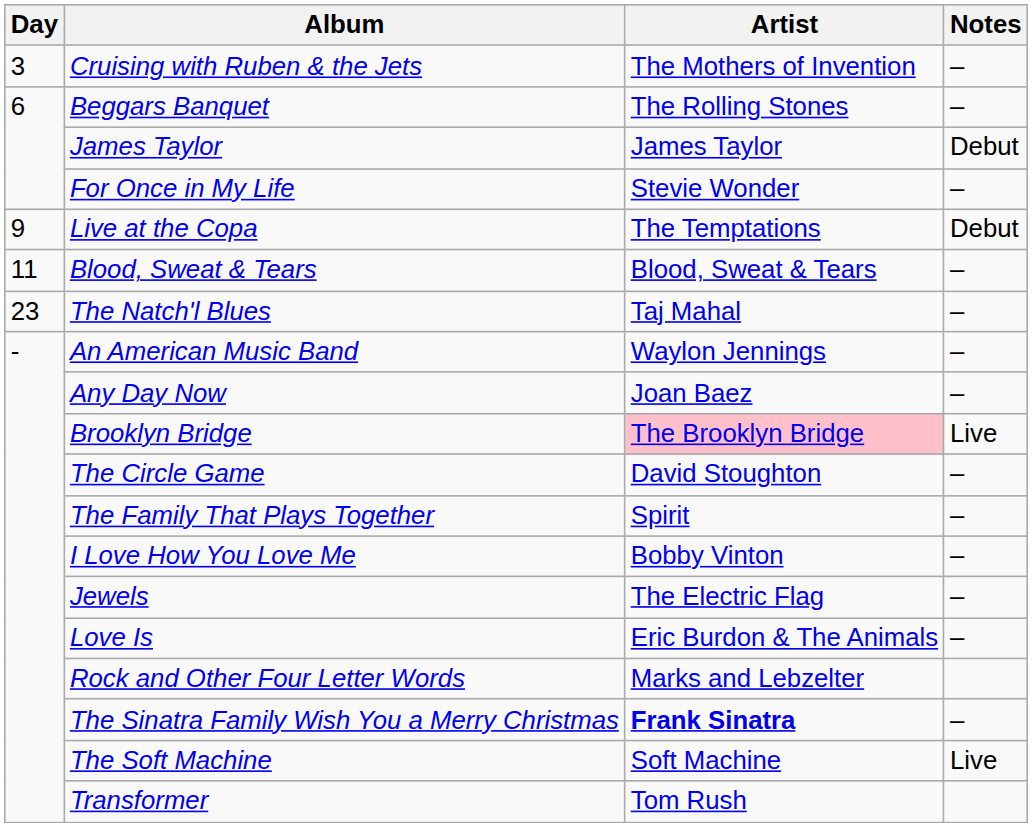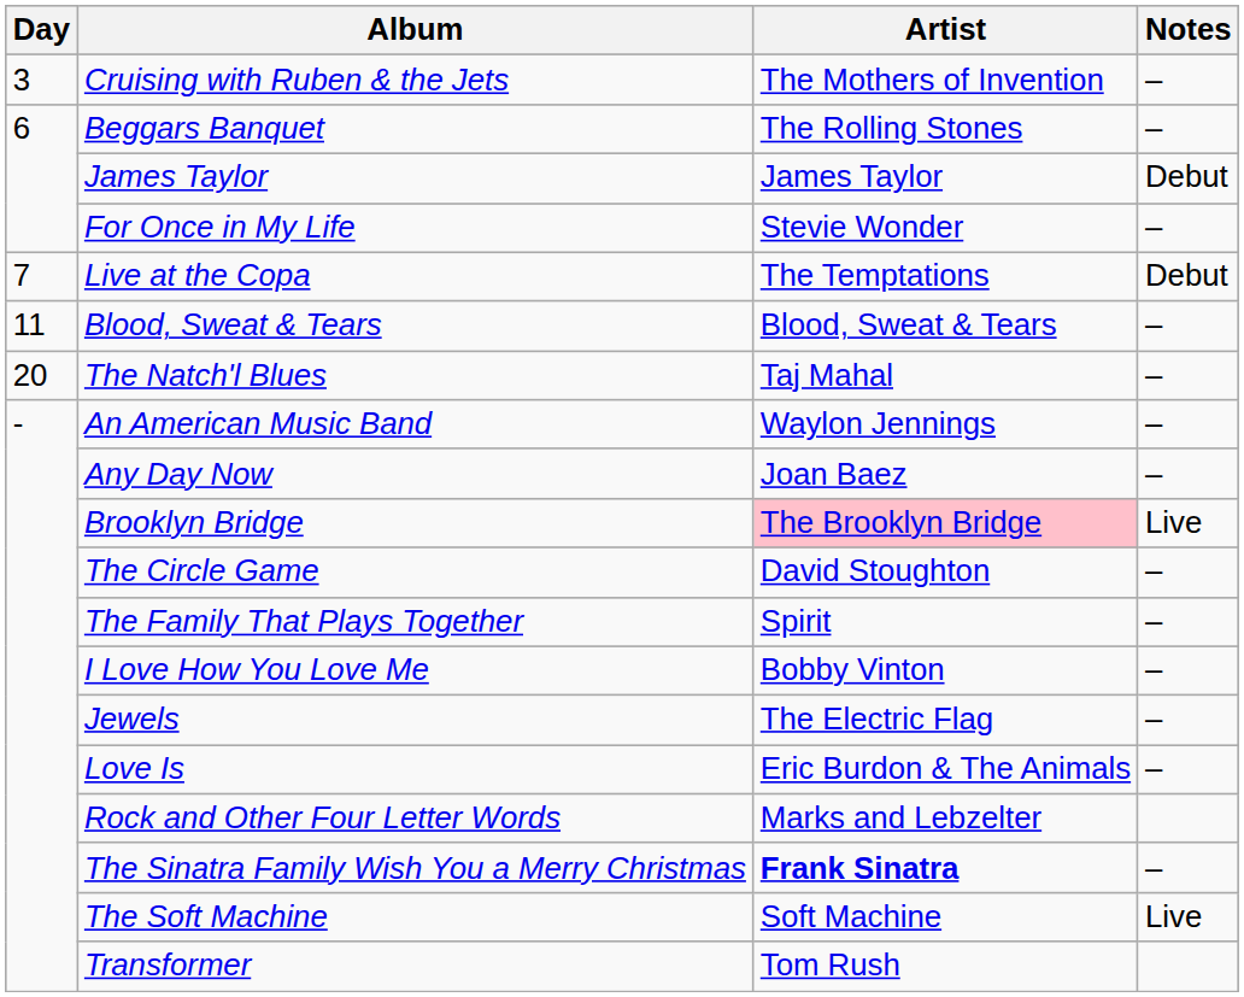Live at the Copa | Day: 9 -> 7
The Natch'l Blues | Day: 23 -> 20
